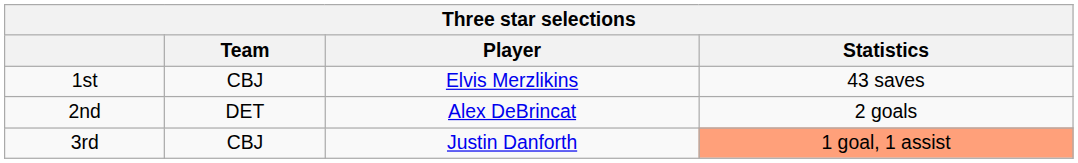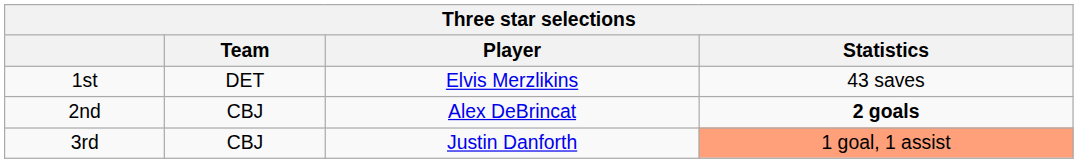1st | Team: CBJ -> DET
2nd | Team: DET -> CBJ
2nd | Statistics: normal -> bold
